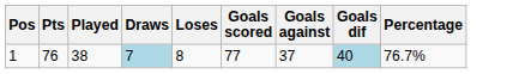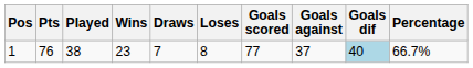+ column: Wins | 23
1 | Draws: lightblue background -> no background
1 | Percentage: 76.7% -> 66.7%
